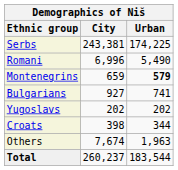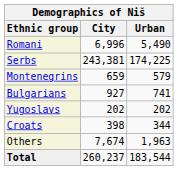rows swapped: Serbs <-> Romani
Montenegrins | Urban: bold -> normal
